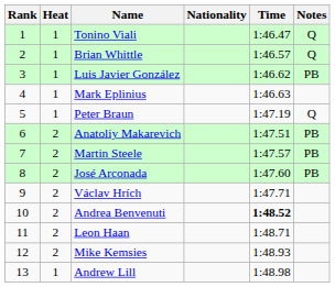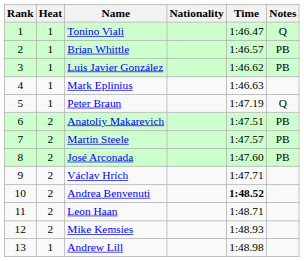Brian Whittle | Notes: Q -> PB
